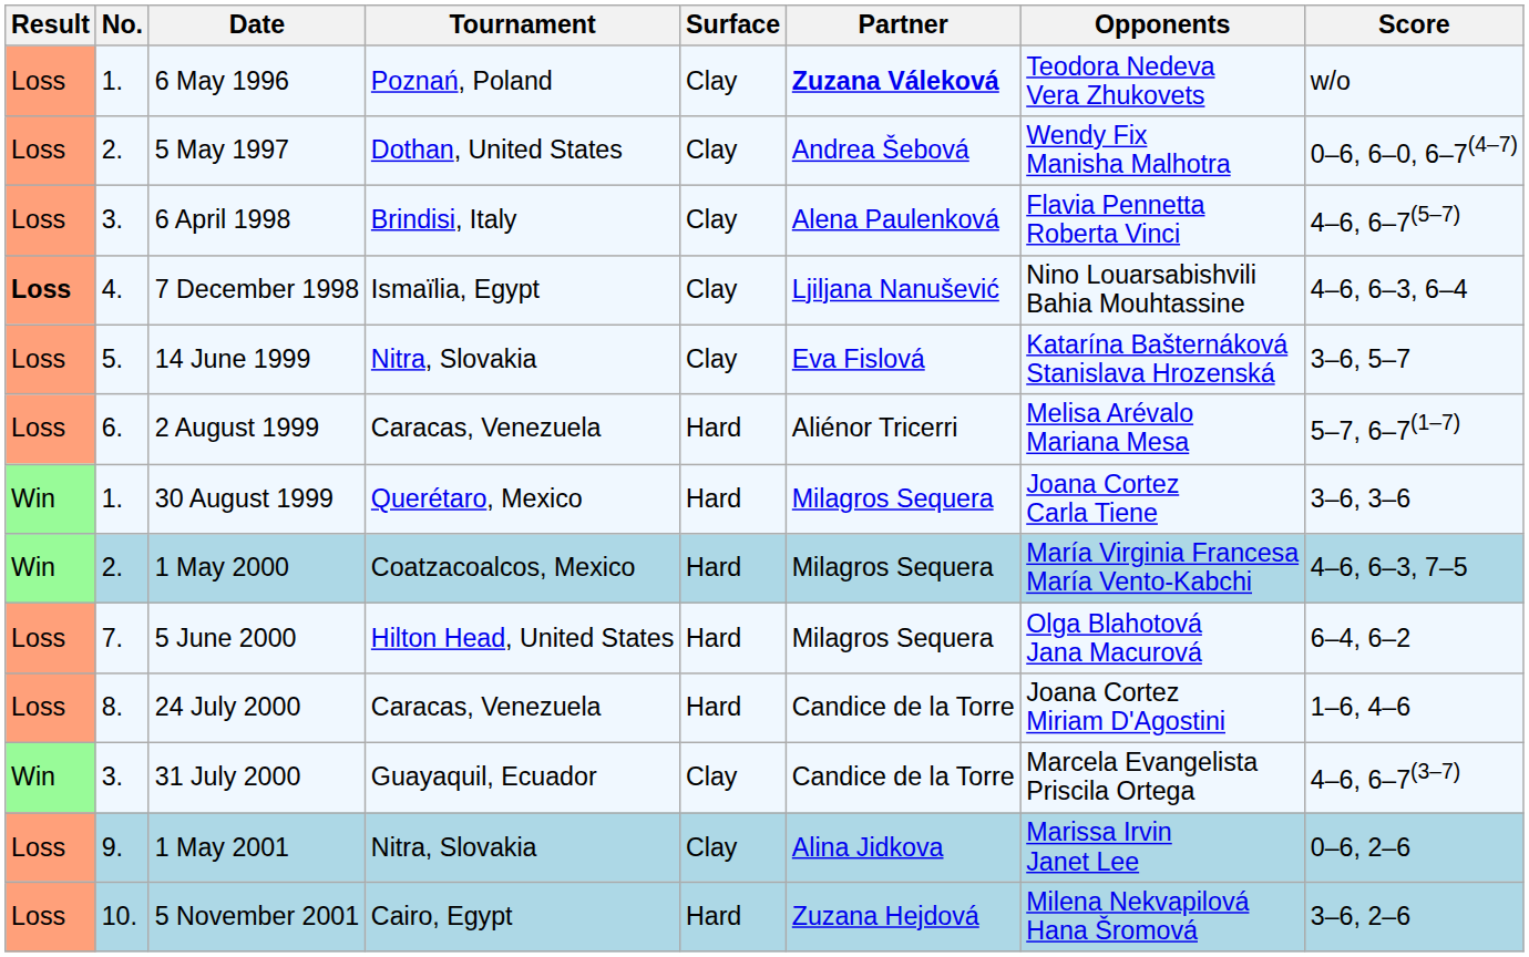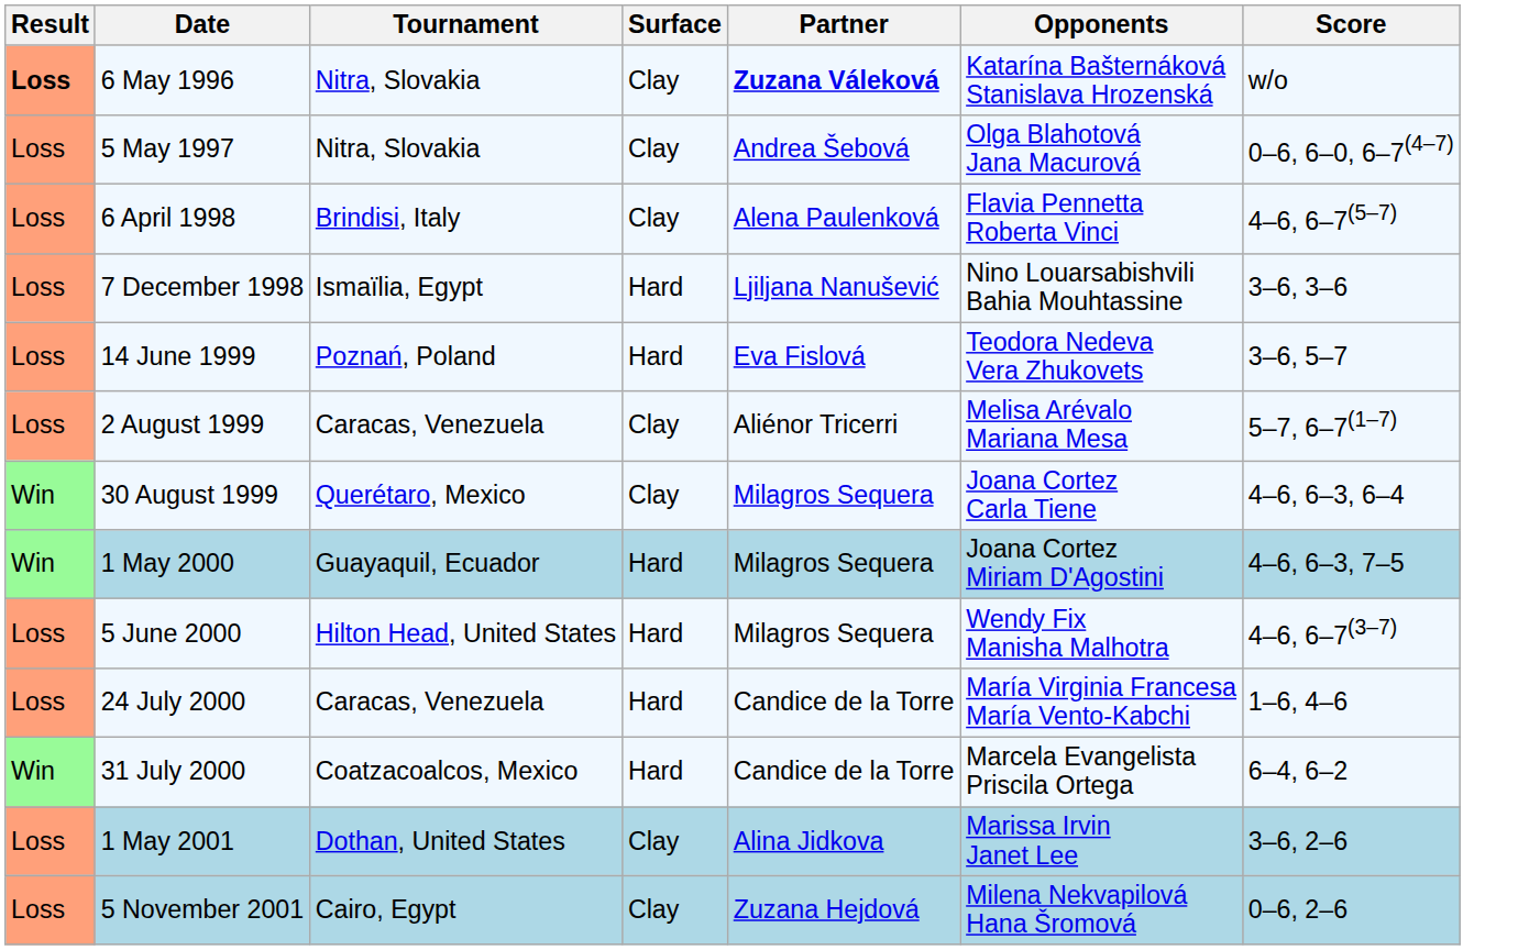- column: No. | 1. | 2. | 3. | 4. | 5. | 6. | 1. | 2. | 7. | 8. | 3. | 9. | 10.
6 May 1996 | Result: normal -> bold
6 May 1996 | Tournament: Poznań, Poland -> Nitra, Slovakia
6 May 1996 | Opponents: Teodora Nedeva Vera Zhukovets -> Katarína Bašternáková Stanislava Hrozenská
5 May 1997 | Tournament: Dothan, United States -> Nitra, Slovakia
5 May 1997 | Opponents: Wendy Fix Manisha Malhotra -> Olga Blahotová Jana Macurová
7 December 1998 | Result: bold -> normal
7 December 1998 | Surface: Clay -> Hard
7 December 1998 | Score: 4–6, 6–3, 6–4 -> 3–6, 3–6
14 June 1999 | Tournament: Nitra, Slovakia -> Poznań, Poland
14 June 1999 | Surface: Clay -> Hard
14 June 1999 | Opponents: Katarína Bašternáková Stanislava Hrozenská -> Teodora Nedeva Vera Zhukovets
2 August 1999 | Surface: Hard -> Clay
30 August 1999 | Surface: Hard -> Clay
30 August 1999 | Score: 3–6, 3–6 -> 4–6, 6–3, 6–4
1 May 2000 | Tournament: Coatzacoalcos, Mexico -> Guayaquil, Ecuador
1 May 2000 | Opponents: María Virginia Francesa María Vento-Kabchi -> Joana Cortez Miriam D'Agostini
5 June 2000 | Opponents: Olga Blahotová Jana Macurová -> Wendy Fix Manisha Malhotra
5 June 2000 | Score: 6–4, 6–2 -> 4–6, 6–7(3–7)
24 July 2000 | Opponents: Joana Cortez Miriam D'Agostini -> María Virginia Francesa María Vento-Kabchi
31 July 2000 | Tournament: Guayaquil, Ecuador -> Coatzacoalcos, Mexico
31 July 2000 | Surface: Clay -> Hard
31 July 2000 | Score: 4–6, 6–7(3–7) -> 6–4, 6–2
1 May 2001 | Tournament: Nitra, Slovakia -> Dothan, United States
1 May 2001 | Score: 0–6, 2–6 -> 3–6, 2–6
5 November 2001 | Surface: Hard -> Clay
5 November 2001 | Score: 3–6, 2–6 -> 0–6, 2–6
